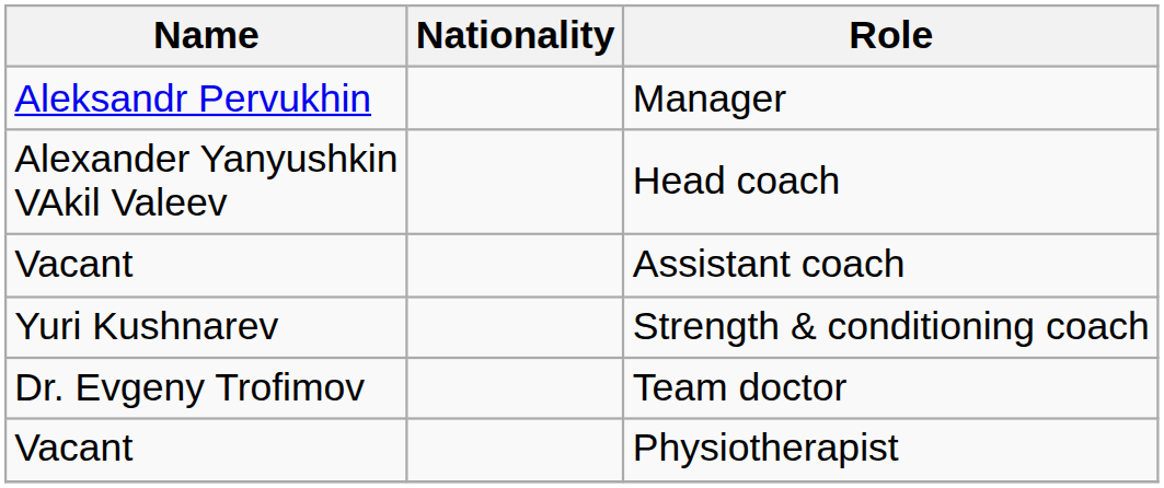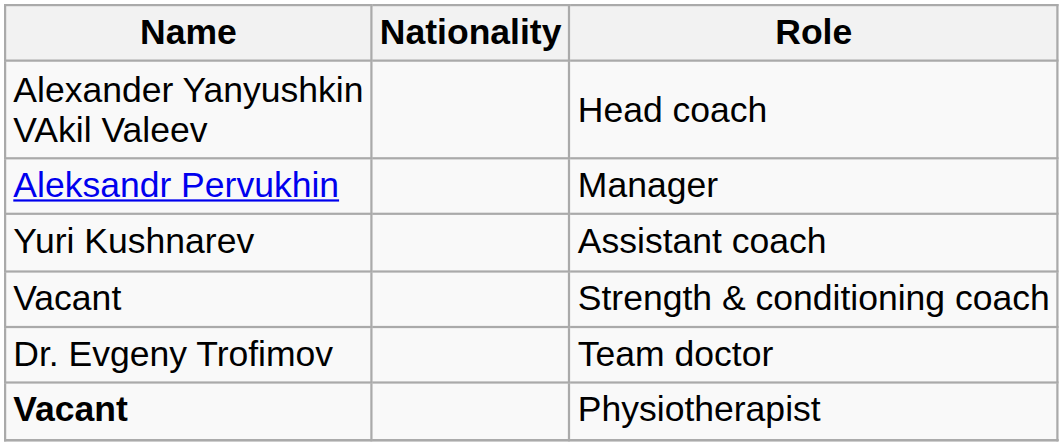rows swapped: Manager <-> Head coach
Assistant coach | Name: Vacant -> Yuri Kushnarev
Strength & conditioning coach | Name: Yuri Kushnarev -> Vacant
Physiotherapist | Name: normal -> bold
